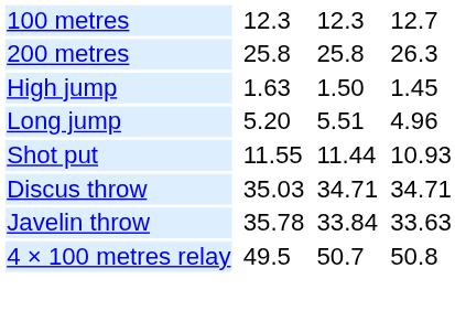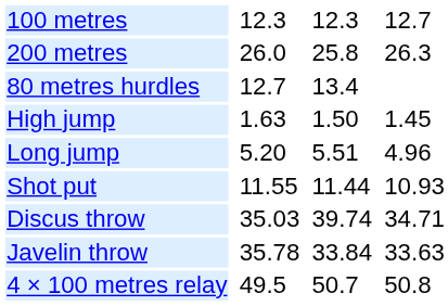200 metres | column 3: 25.8 -> 26.0
+ row: 80 metres hurdles | 12.7 | 13.4
Discus throw | column 5: 34.71 -> 39.74
